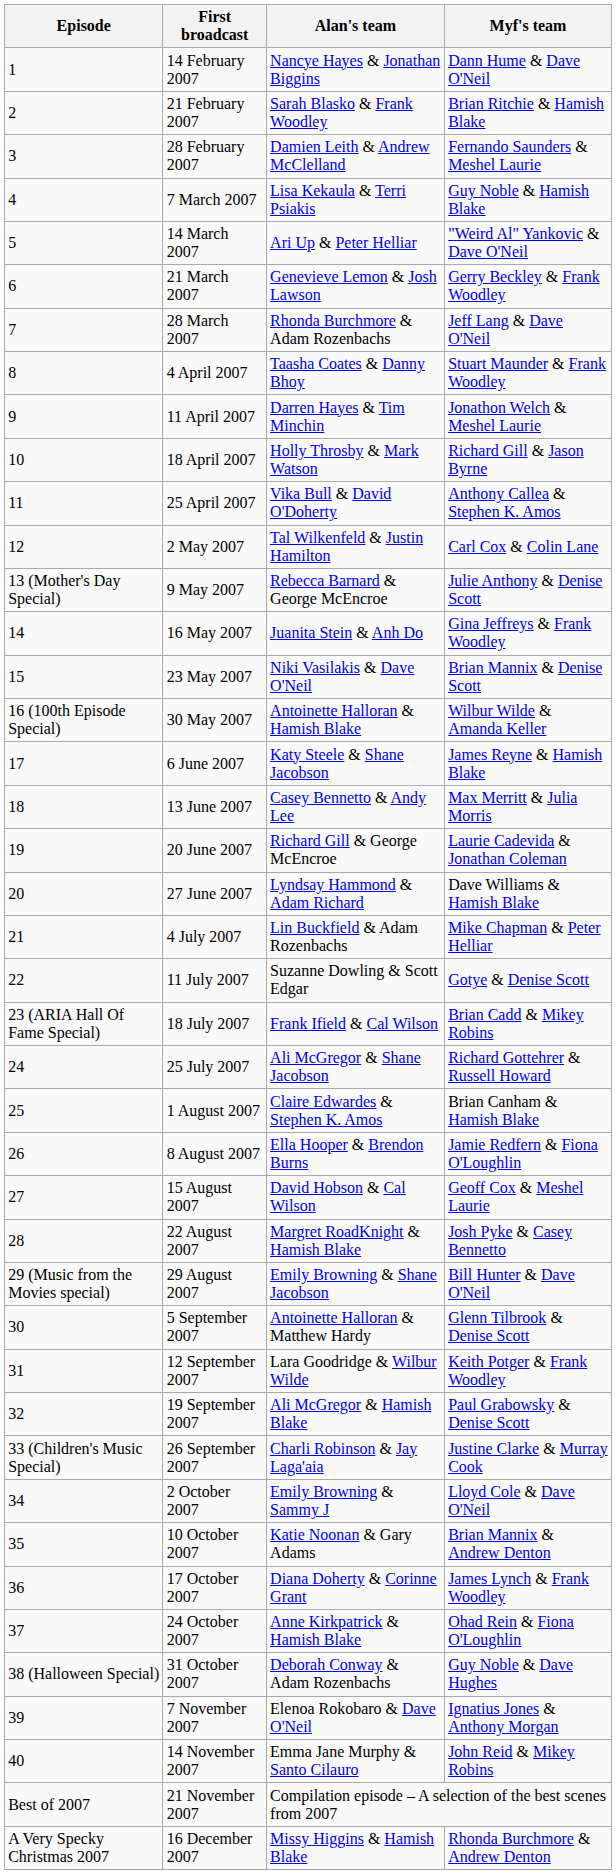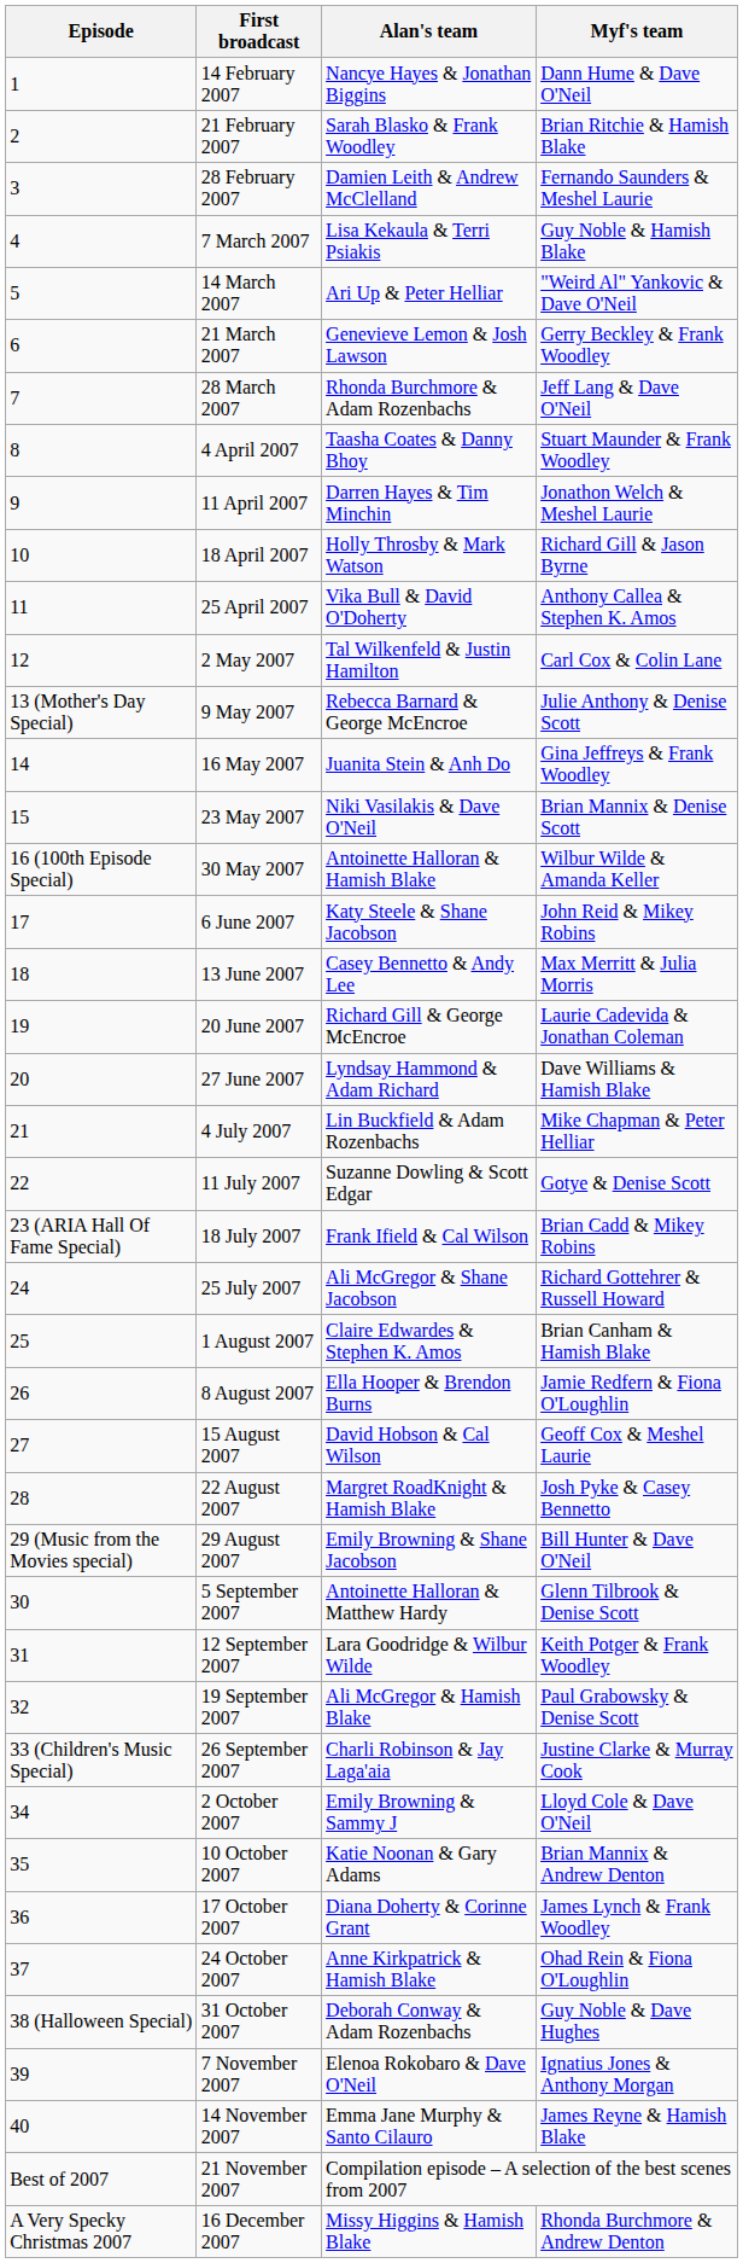6 June 2007 | Myf's team: James Reyne & Hamish Blake -> John Reid & Mikey Robins
14 November 2007 | Myf's team: John Reid & Mikey Robins -> James Reyne & Hamish Blake
